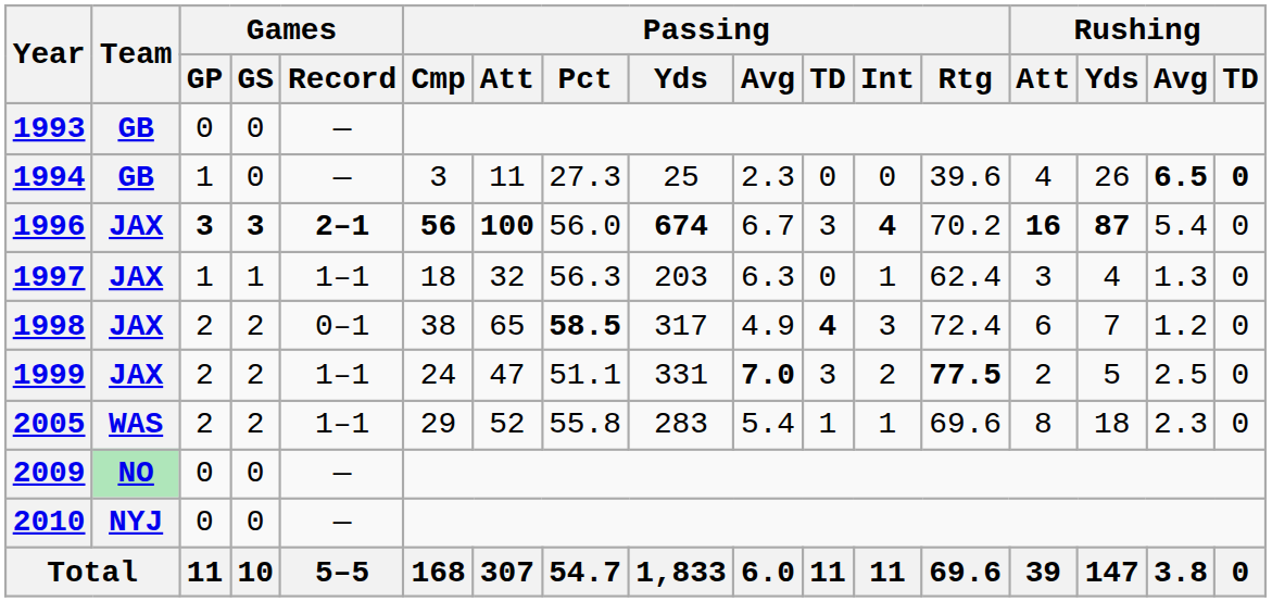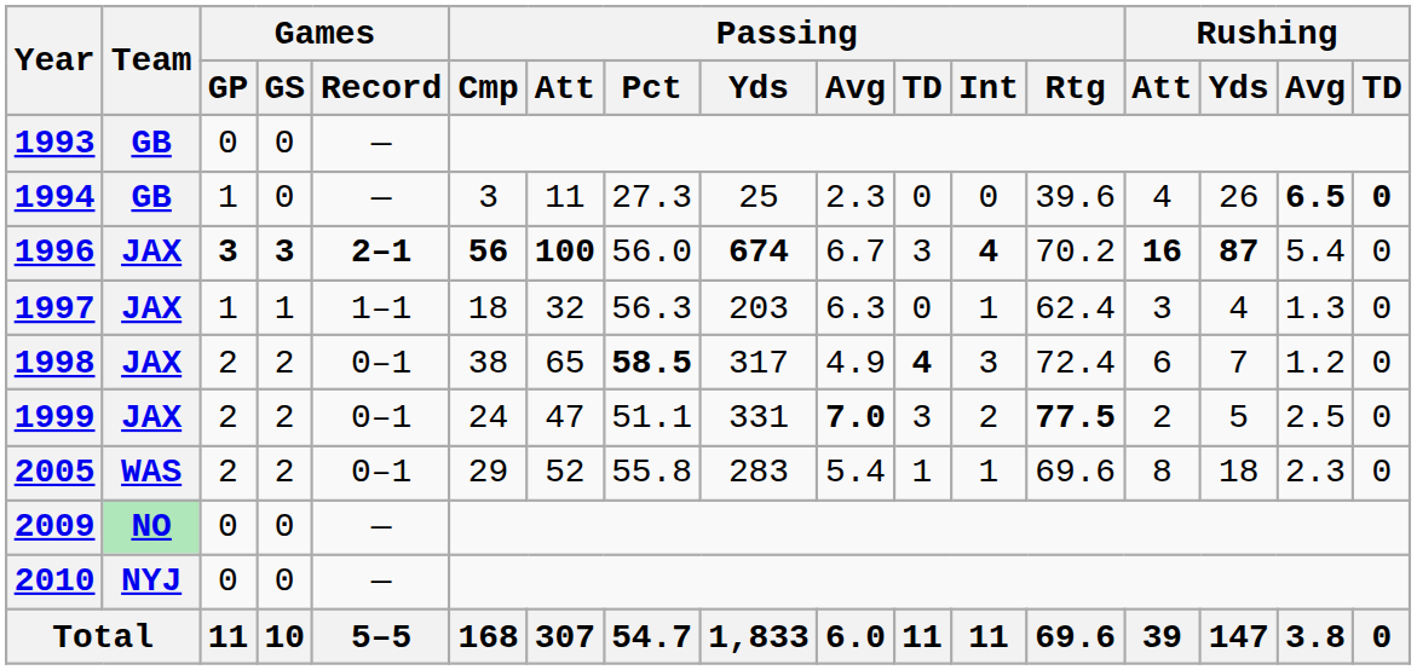1999 | Games / Record: 1–1 -> 0–1
2005 | Games / Record: 1–1 -> 0–1
